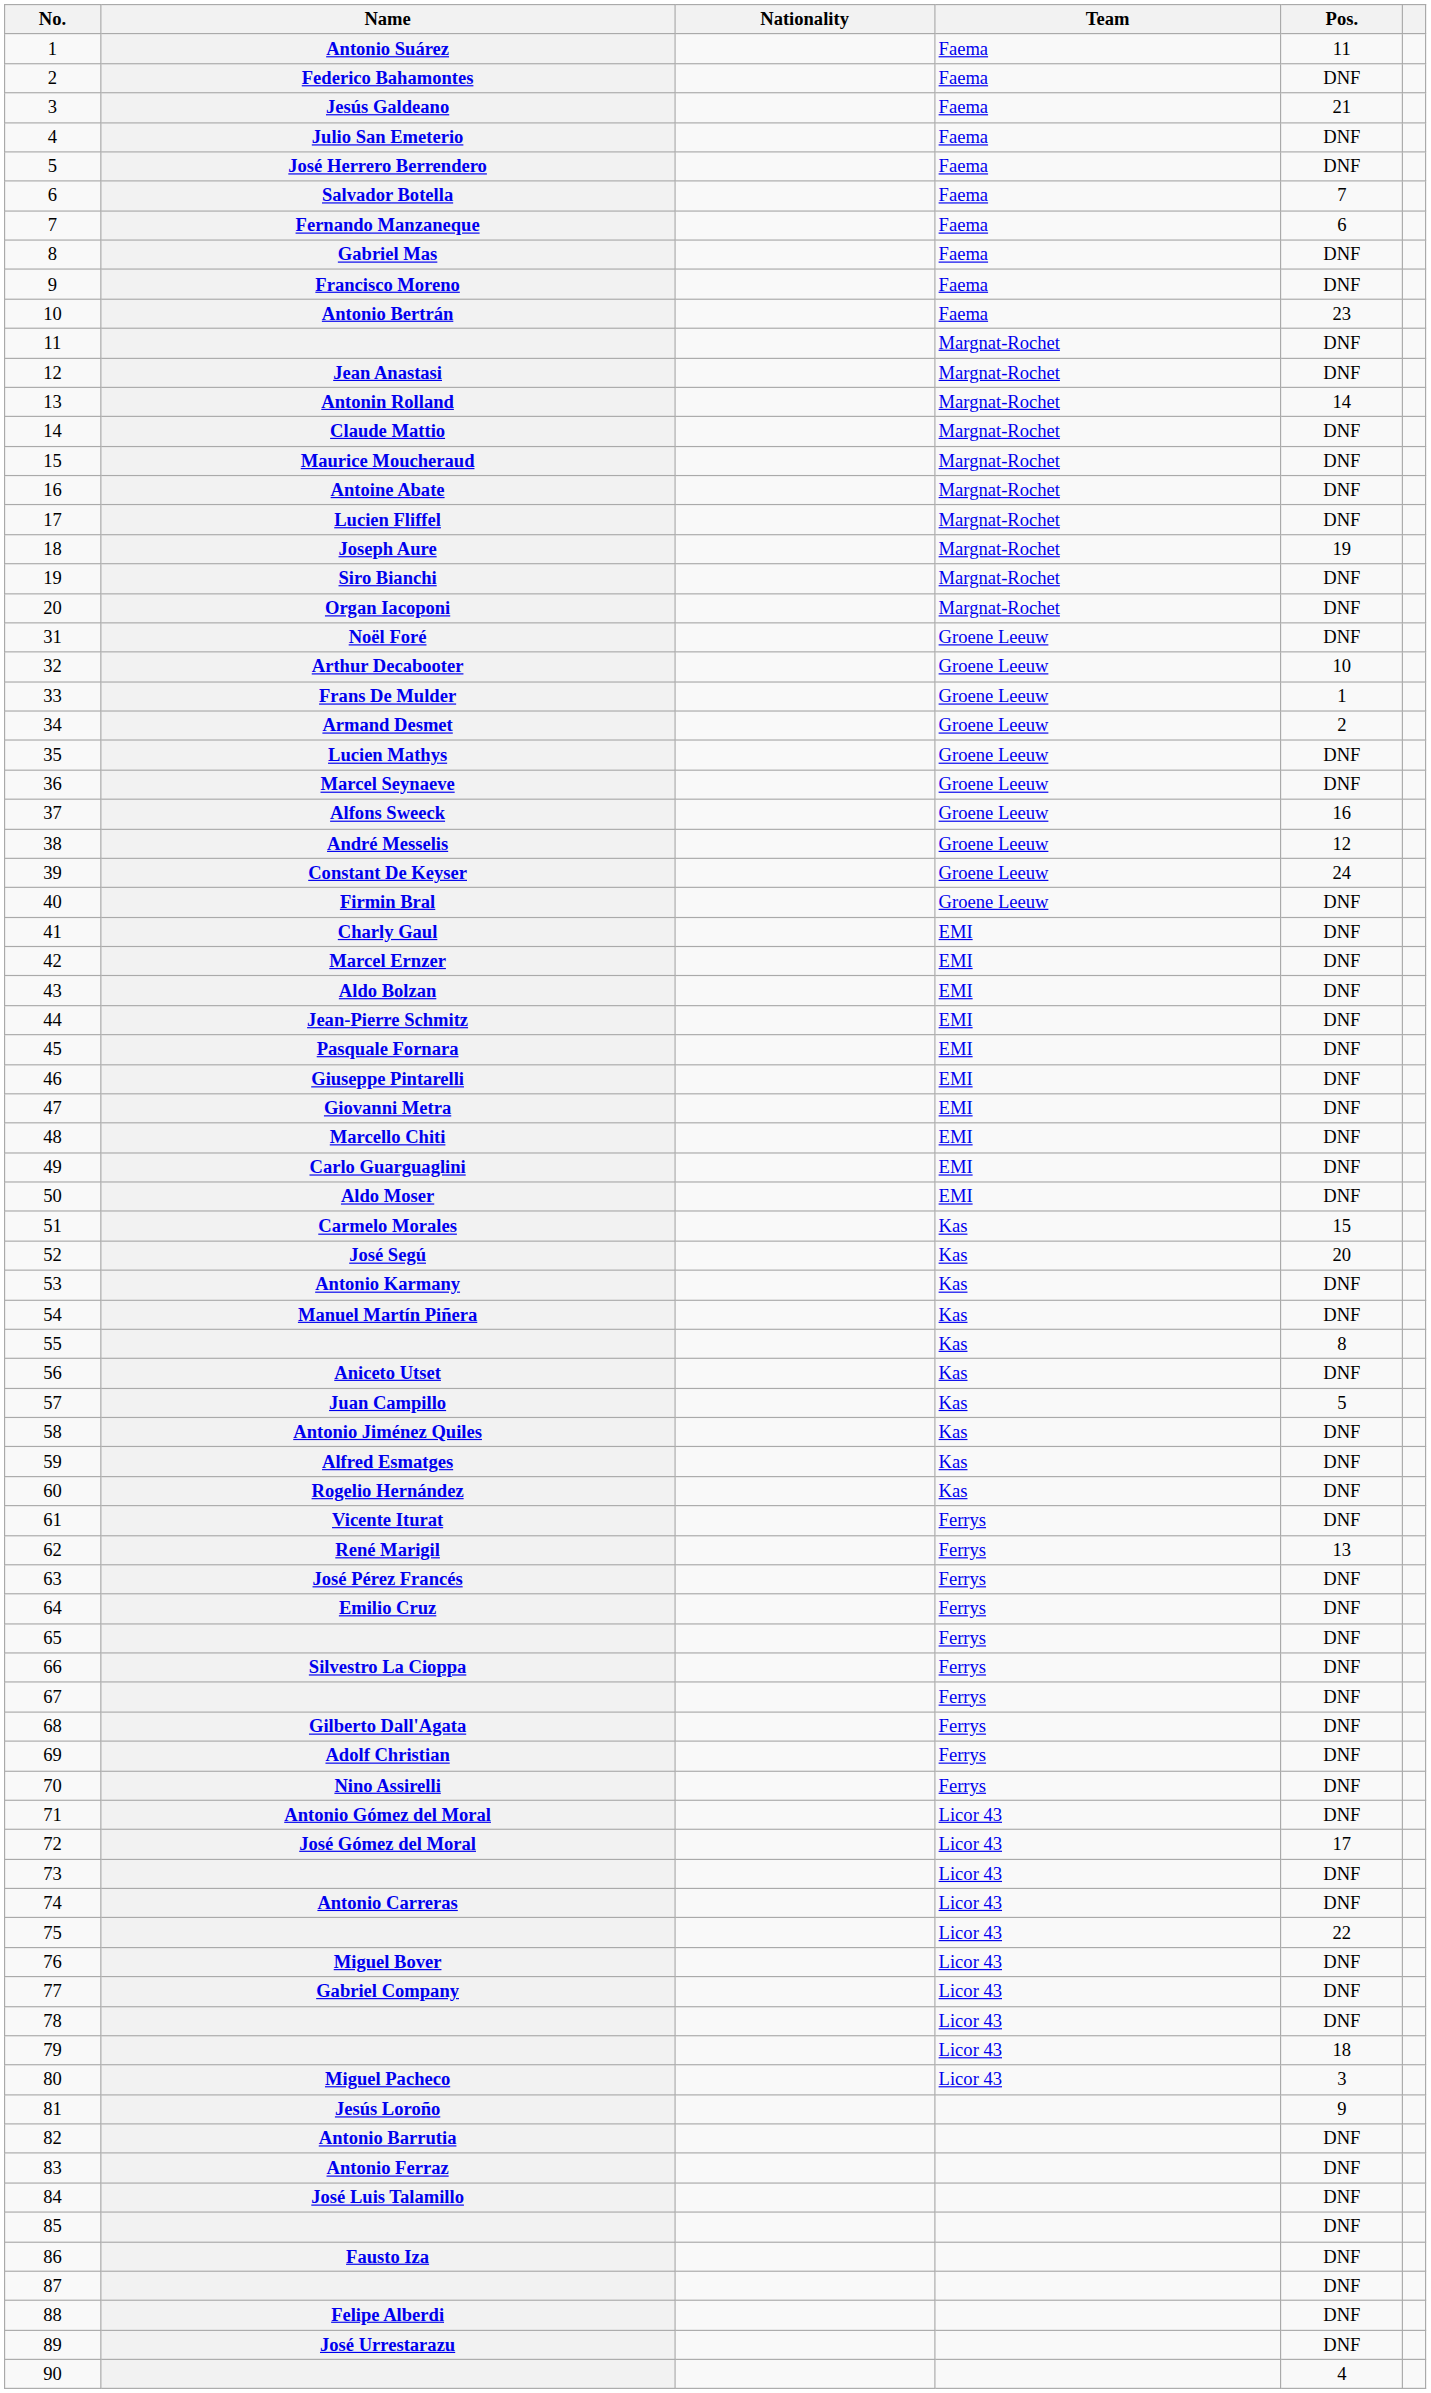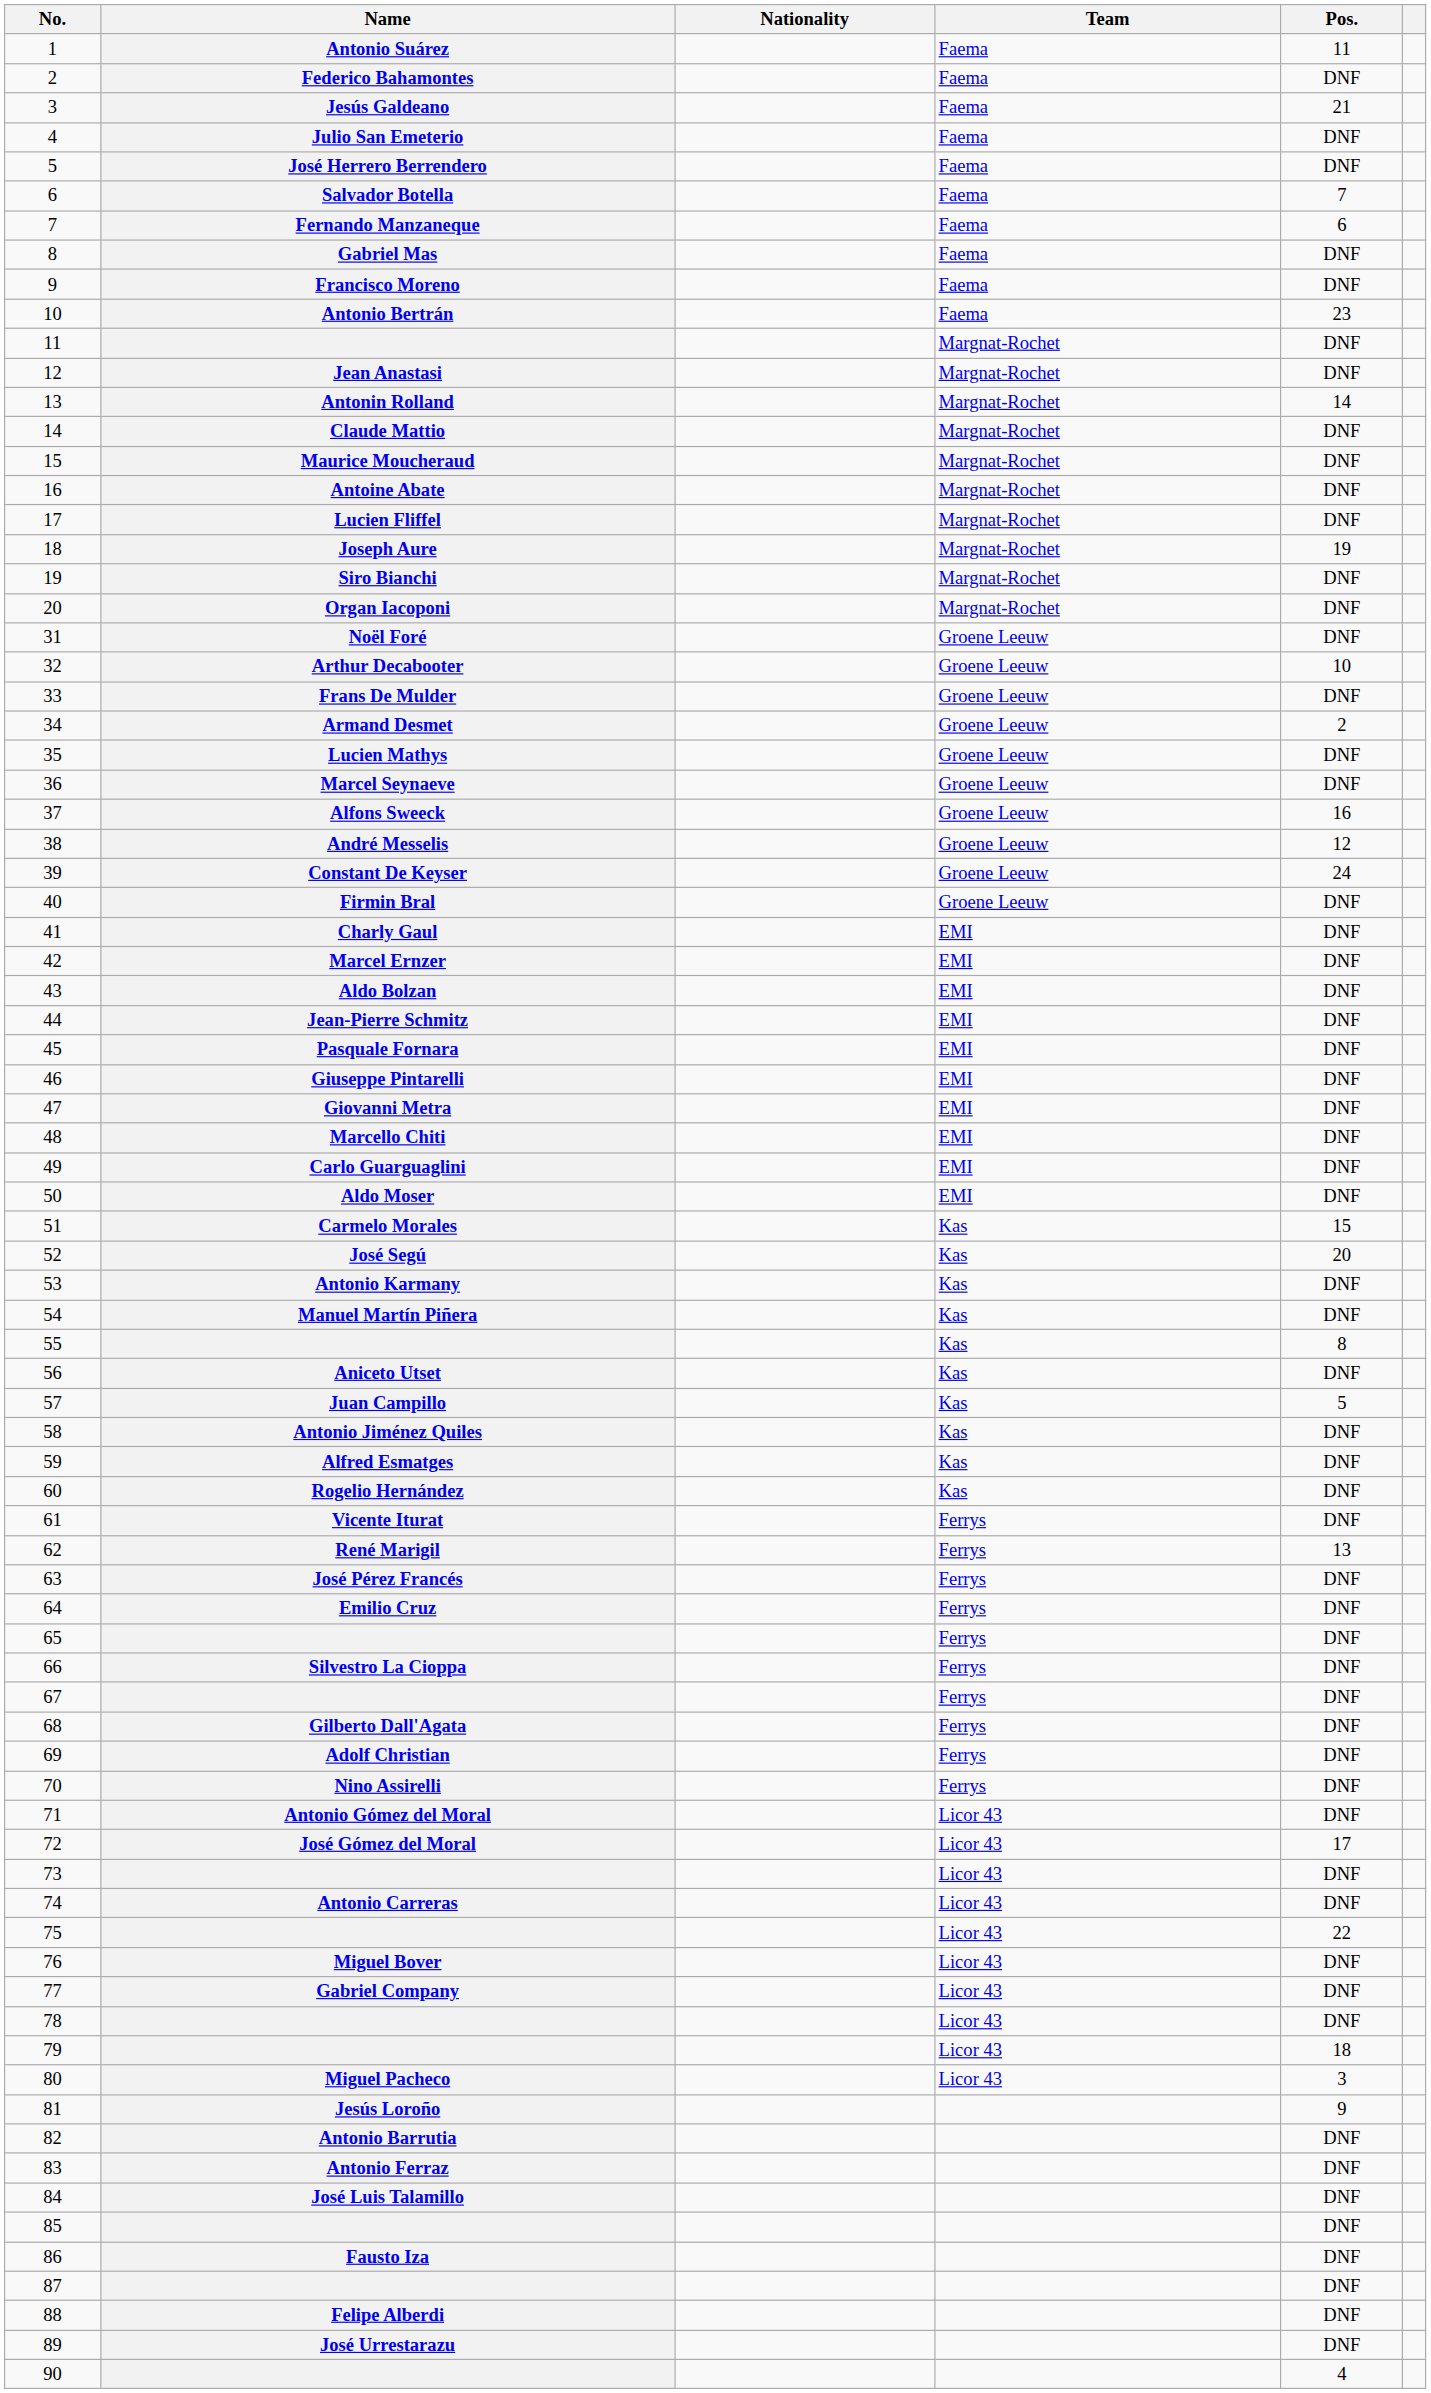33 | Pos.: 1 -> DNF
